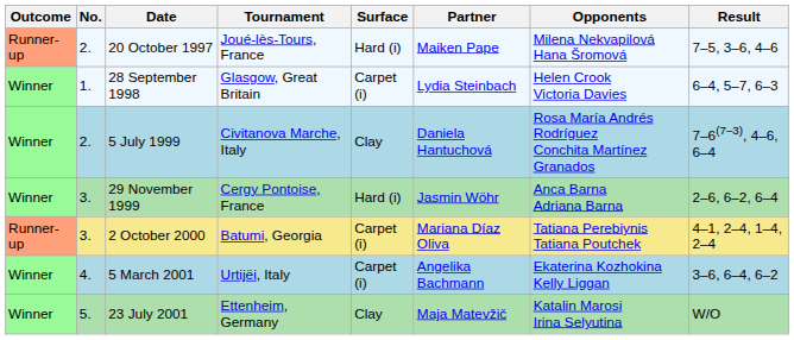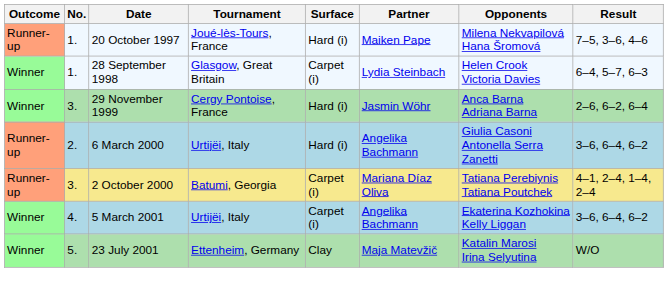20 October 1997 | No.: 2. -> 1.
- row: Winner | 2. | 5 July 1999 | Civitanova Marche, Italy | Clay | Daniela Hantuchová | Rosa María Andrés Rodríguez Conchita Martínez Granados | 7–6(7–3), 4–6, 6–4
+ row: Runner-up | 2. | 6 March 2000 | Urtijëi, Italy | Hard (i) | Angelika Bachmann | Giulia Casoni Antonella Serra Zanetti | 3–6, 6–4, 6–2
